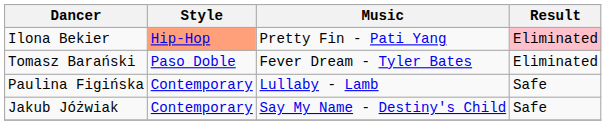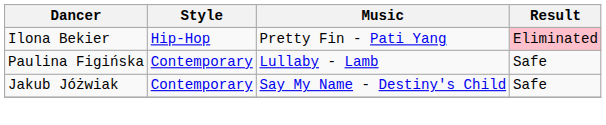Ilona Bekier | Style: lightsalmon background -> no background
- row: Tomasz Barański | Paso Doble | Fever Dream - Tyler Bates | Eliminated
